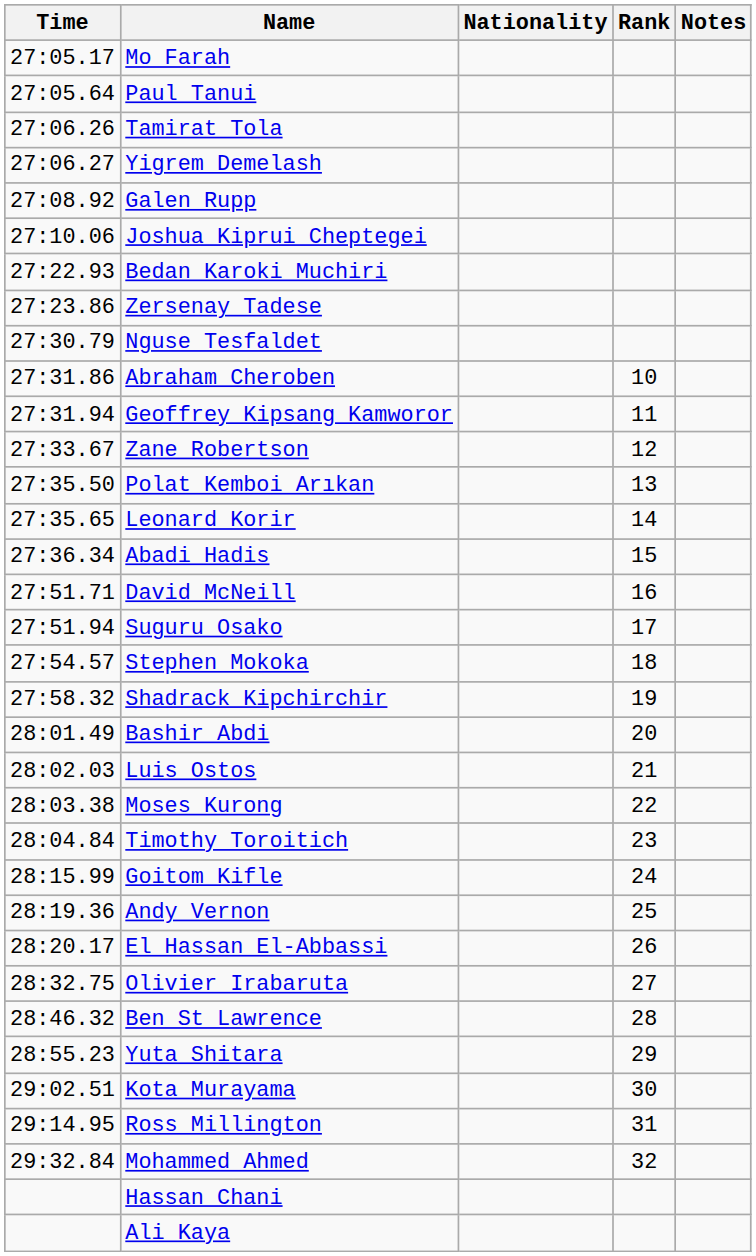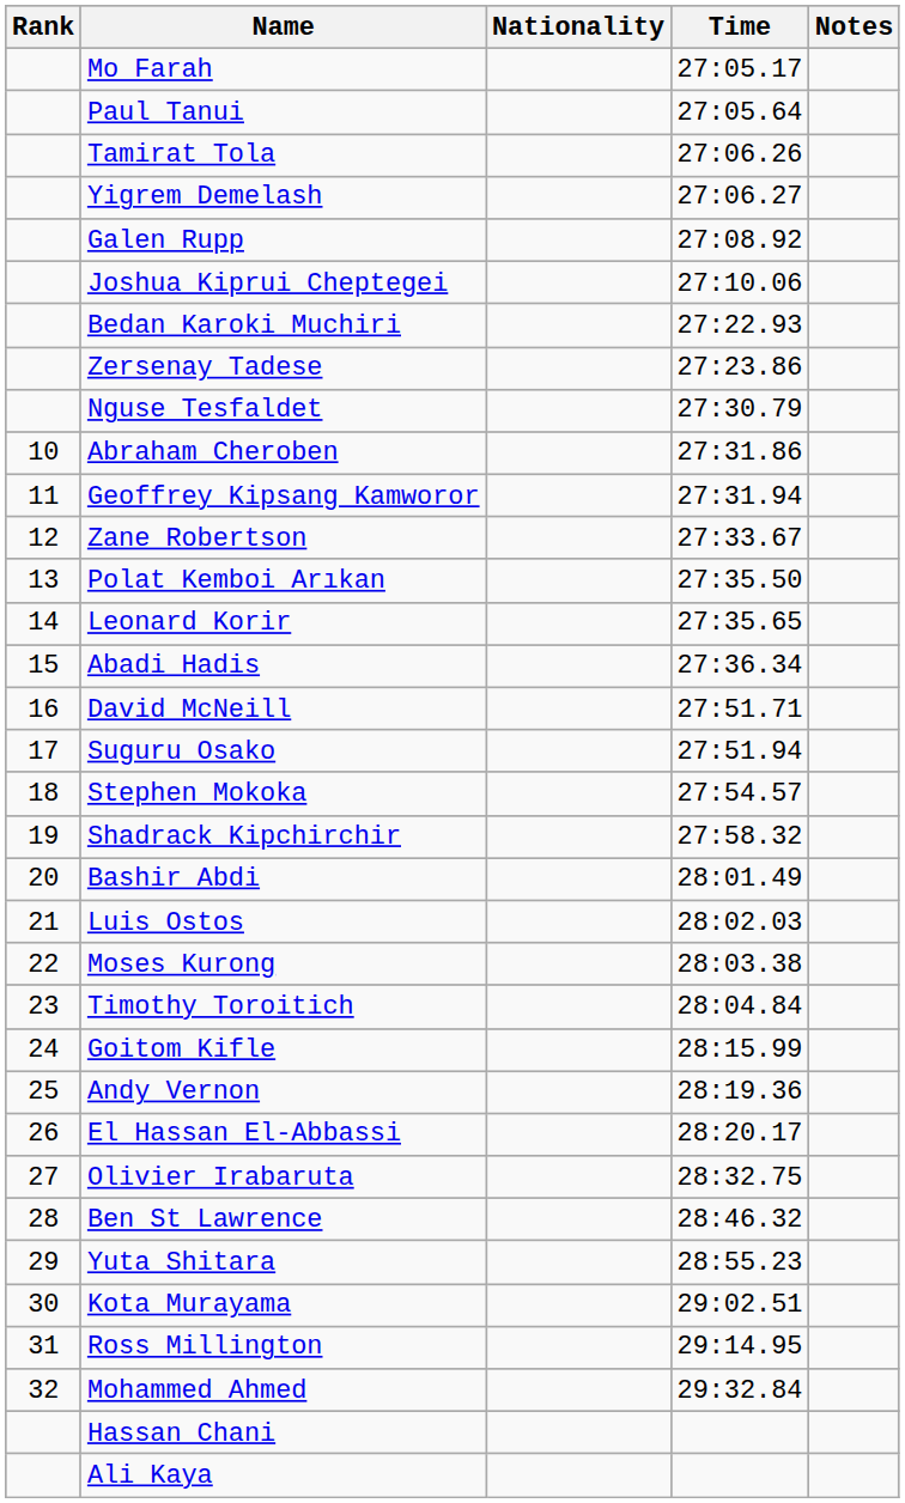columns swapped: Rank <-> Time
